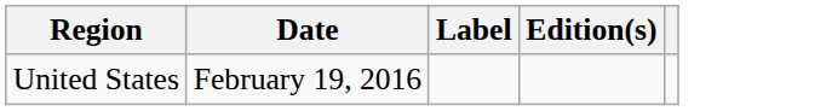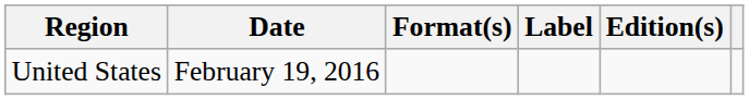+ column: Format(s)
